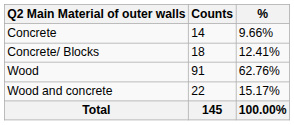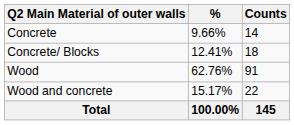columns swapped: Counts <-> %
